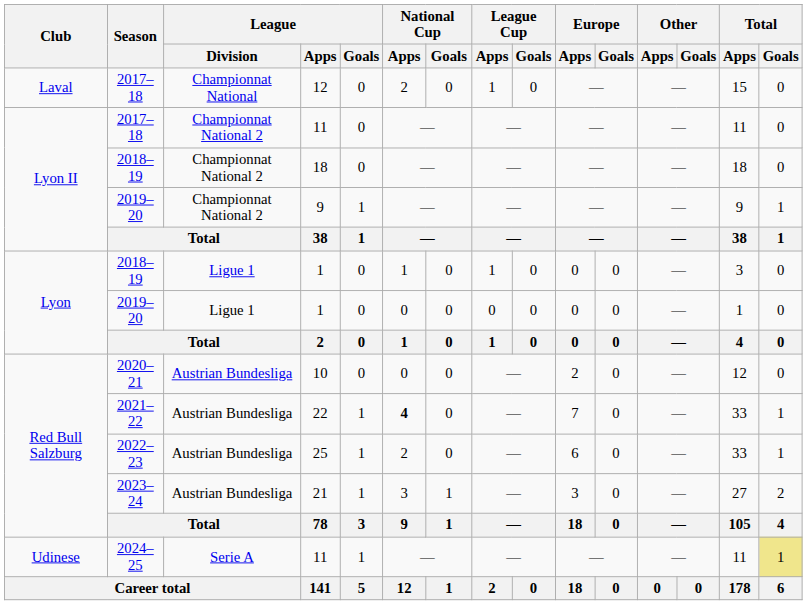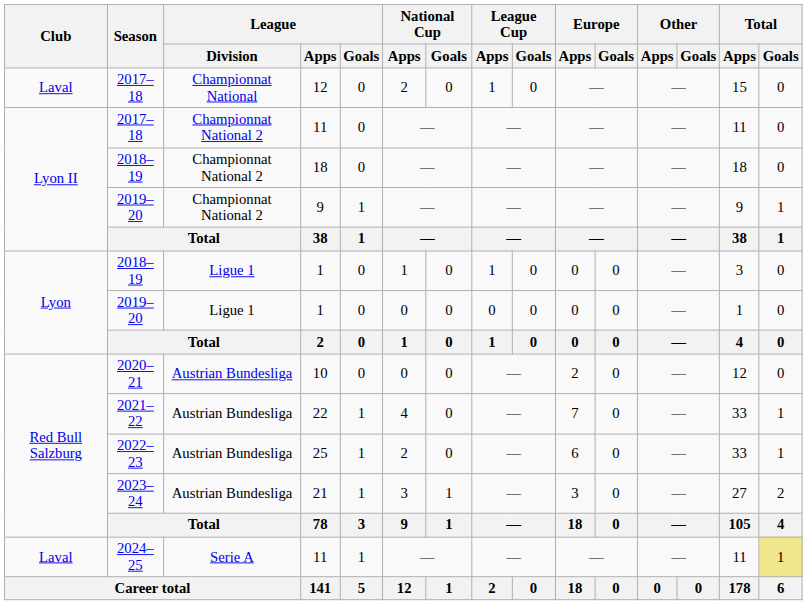22 | National Cup / Apps: bold -> normal
2024–25 / 11 | Club: Udinese -> Laval
